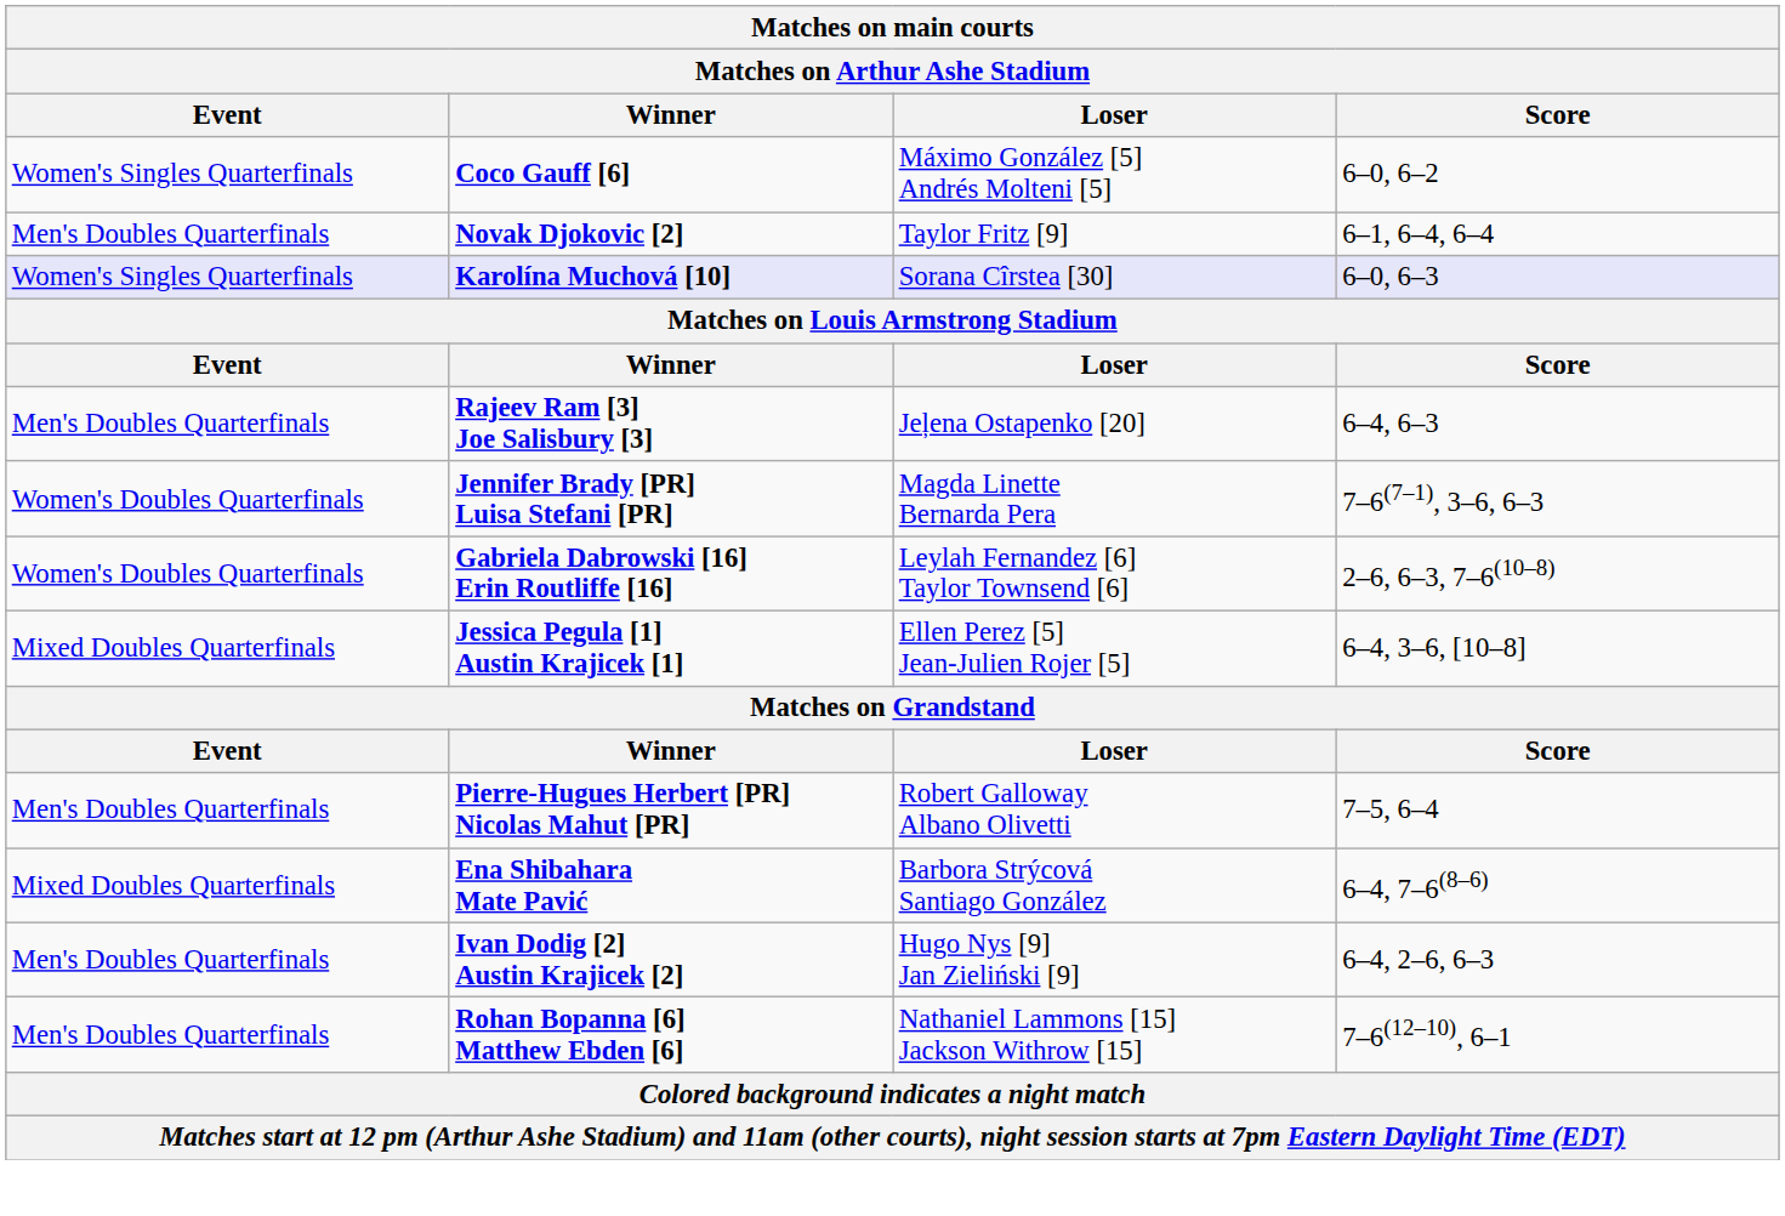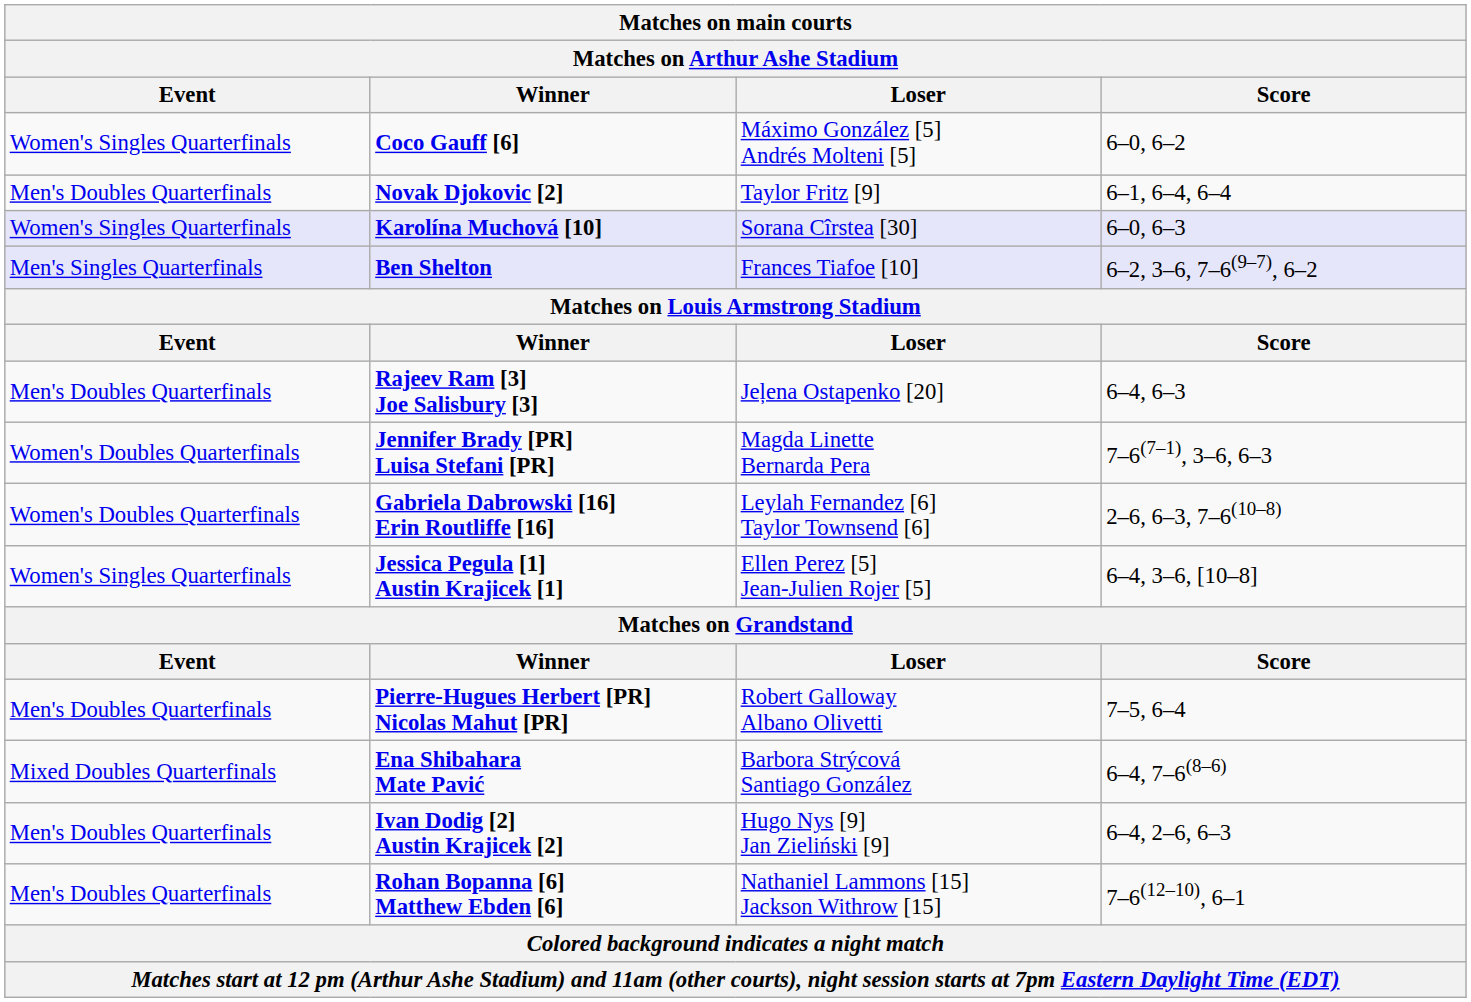+ row: Men's Singles Quarterfinals | Ben Shelton | Frances Tiafoe [10] | 6–2, 3–6, 7–6(9–7), 6–2
Jessica Pegula [1] Austin Krajicek [1] | Event: Mixed Doubles Quarterfinals -> Women's Singles Quarterfinals
